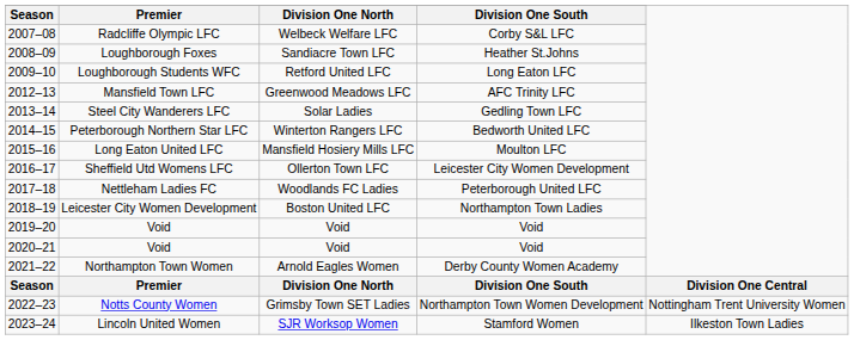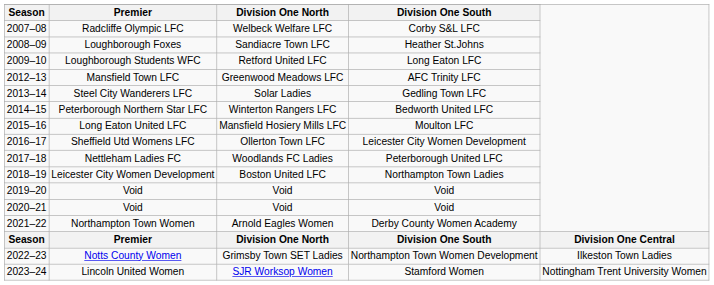Notts County Women | column 5: Nottingham Trent University Women -> Ilkeston Town Ladies
Lincoln United Women | column 5: Ilkeston Town Ladies -> Nottingham Trent University Women
